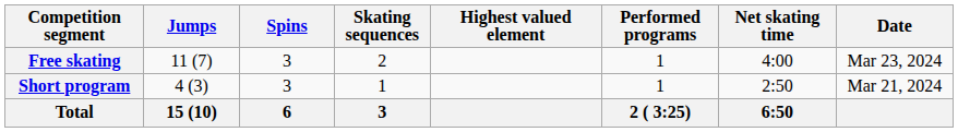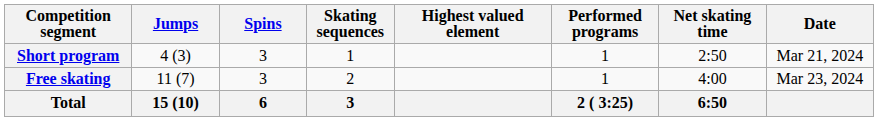rows swapped: Short program <-> Free skating
